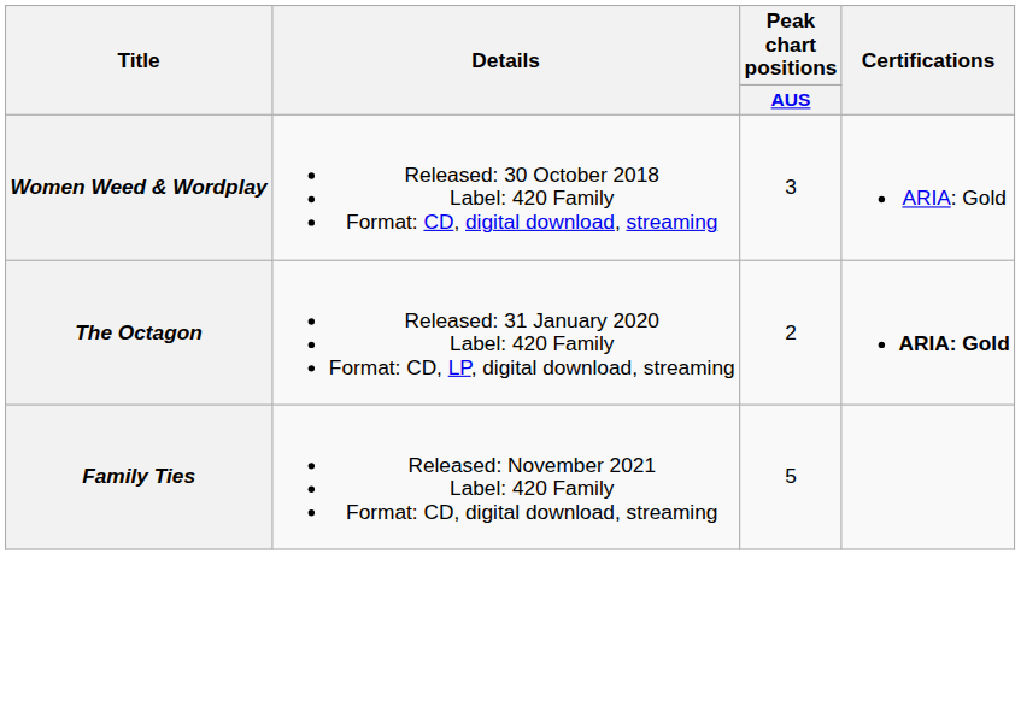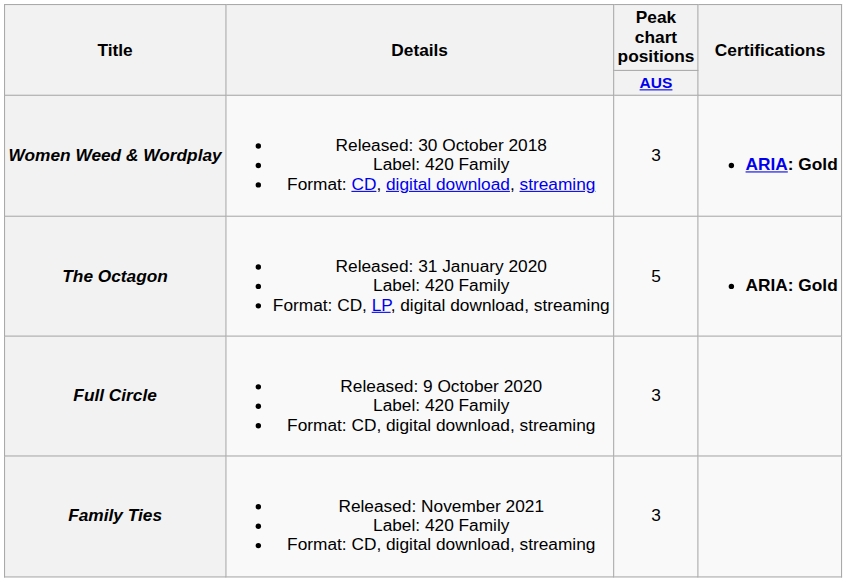Women Weed & Wordplay | Certifications: normal -> bold
The Octagon | Peak chart positions / AUS: 2 -> 5
+ row: Full Circle | Released: 9 October 2020 Label: 420 Family Format: CD, digital download, streaming | 3
Family Ties | Peak chart positions / AUS: 5 -> 3
